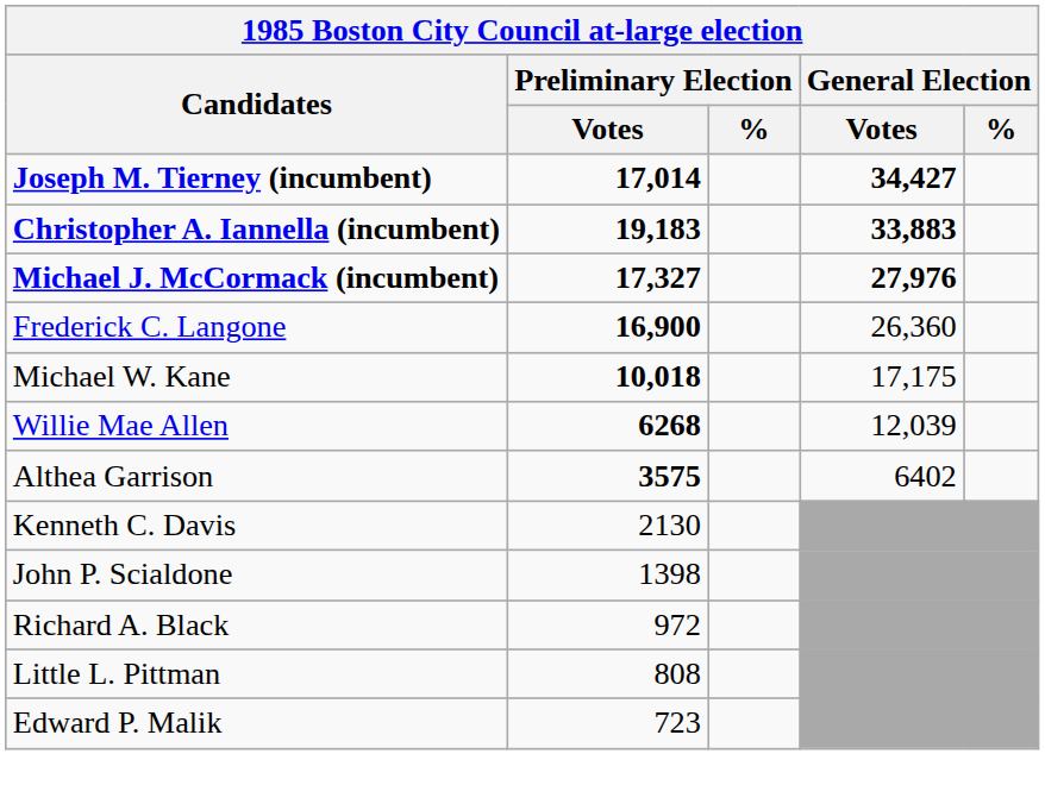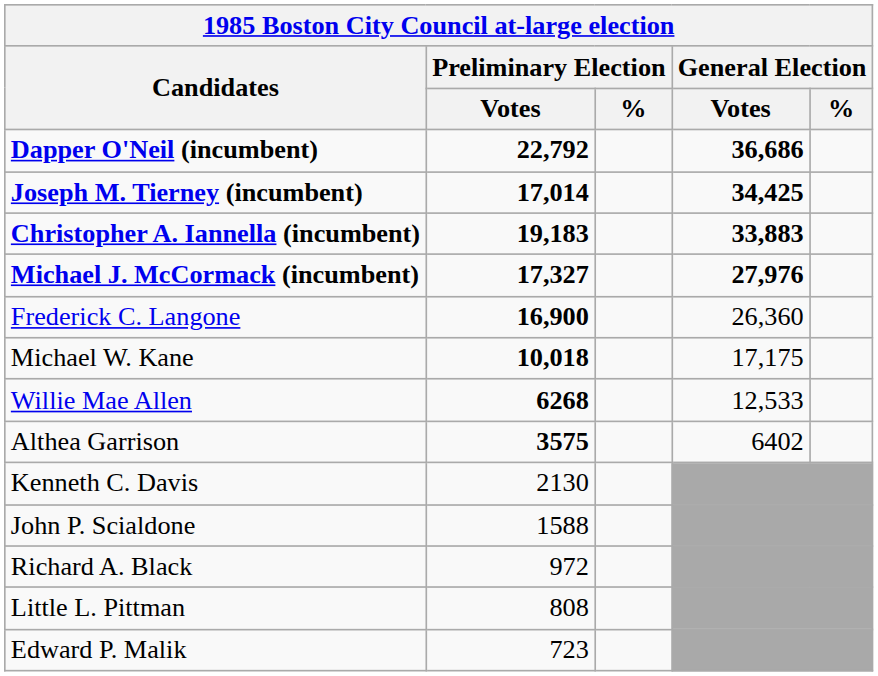+ row: Dapper O'Neil (incumbent) | 22,792 | 36,686
Joseph M. Tierney (incumbent) | General Election / Votes: 34,427 -> 34,425
Willie Mae Allen | General Election / Votes: 12,039 -> 12,533
John P. Scialdone | Preliminary Election / Votes: 1398 -> 1588
